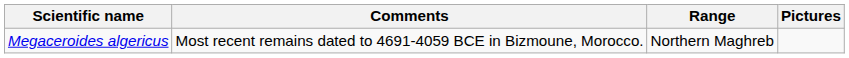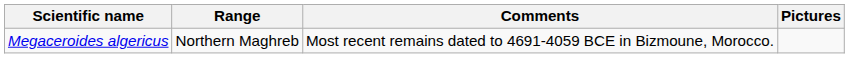columns swapped: Range <-> Comments
